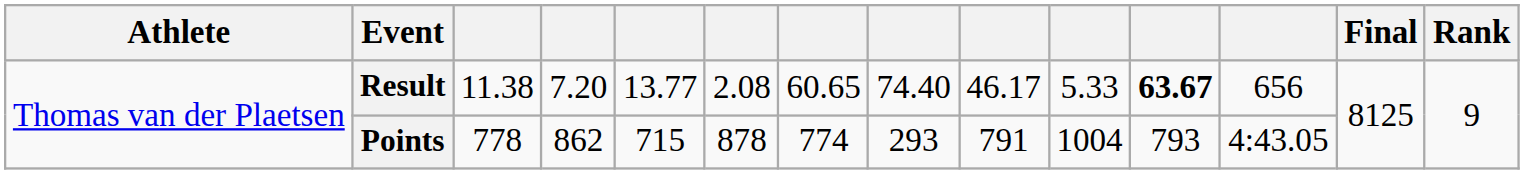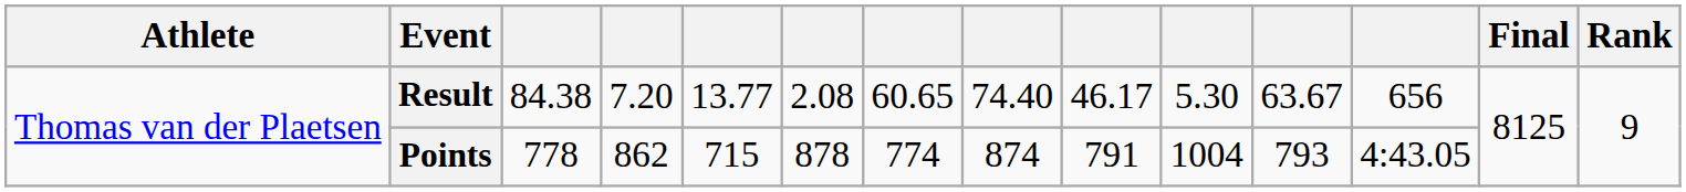Result | column 3: 11.38 -> 84.38
Result | column 10: 5.33 -> 5.30
Result | column 11: bold -> normal
Points | column 8: 293 -> 874
